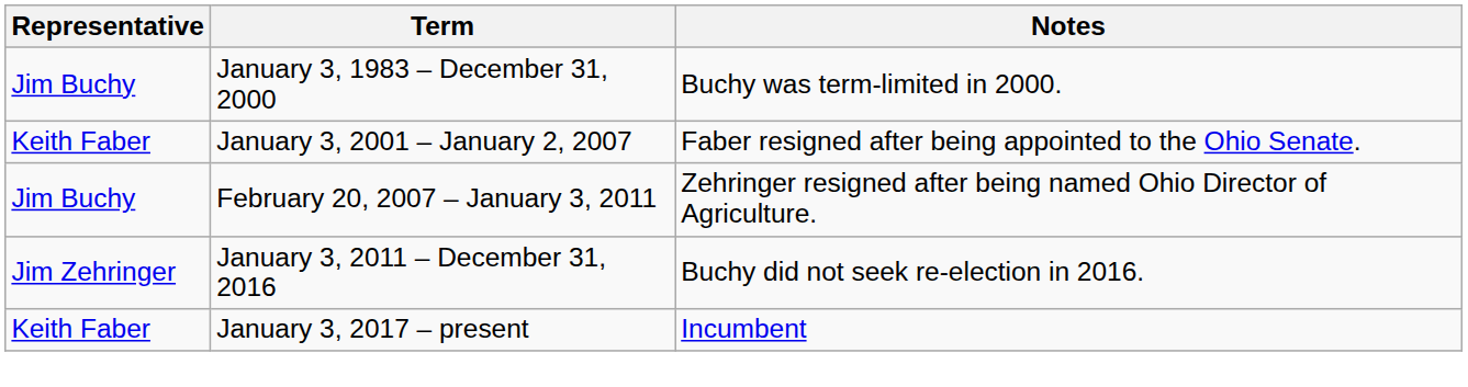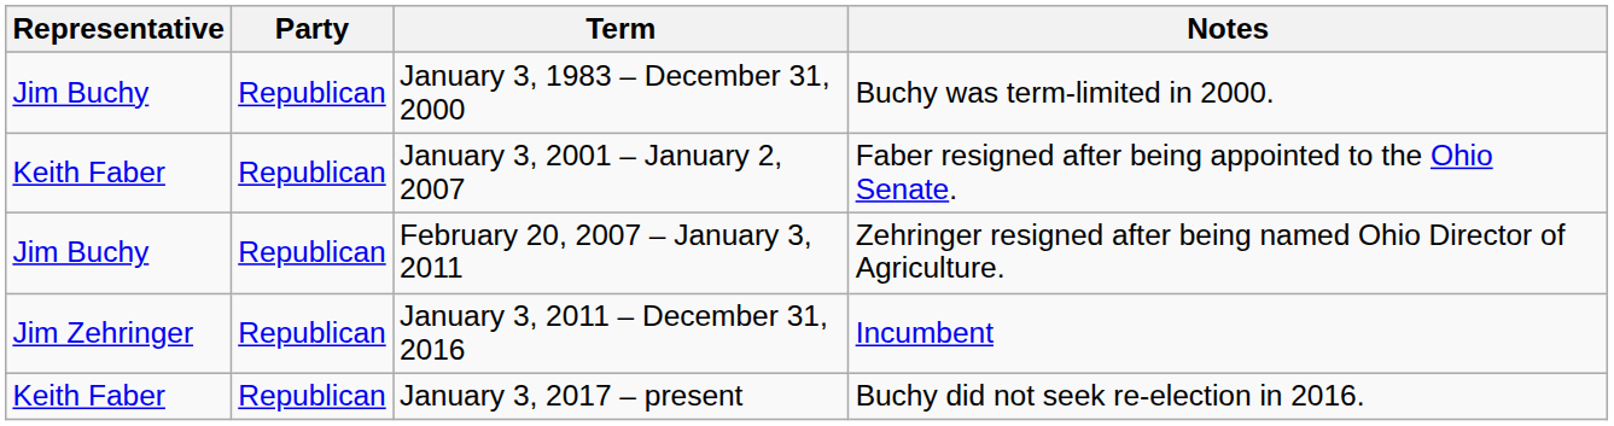+ column: Party | Republican | Republican | Republican | Republican | Republican
January 3, 2011 – December 31, 2016 | Notes: Buchy did not seek re-election in 2016. -> Incumbent
January 3, 2017 – present | Notes: Incumbent -> Buchy did not seek re-election in 2016.
